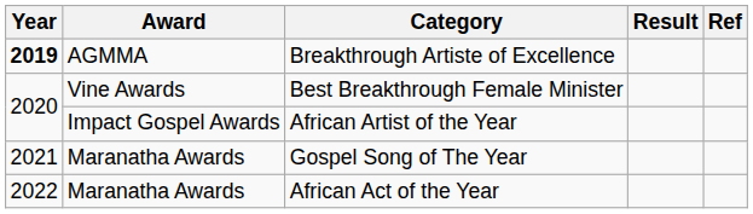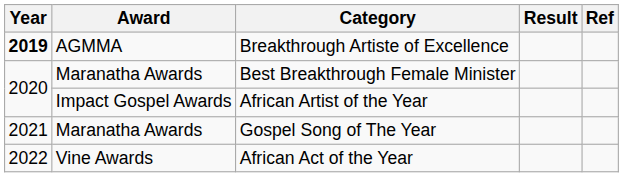Best Breakthrough Female Minister | Award: Vine Awards -> Maranatha Awards
African Act of the Year | Award: Maranatha Awards -> Vine Awards
